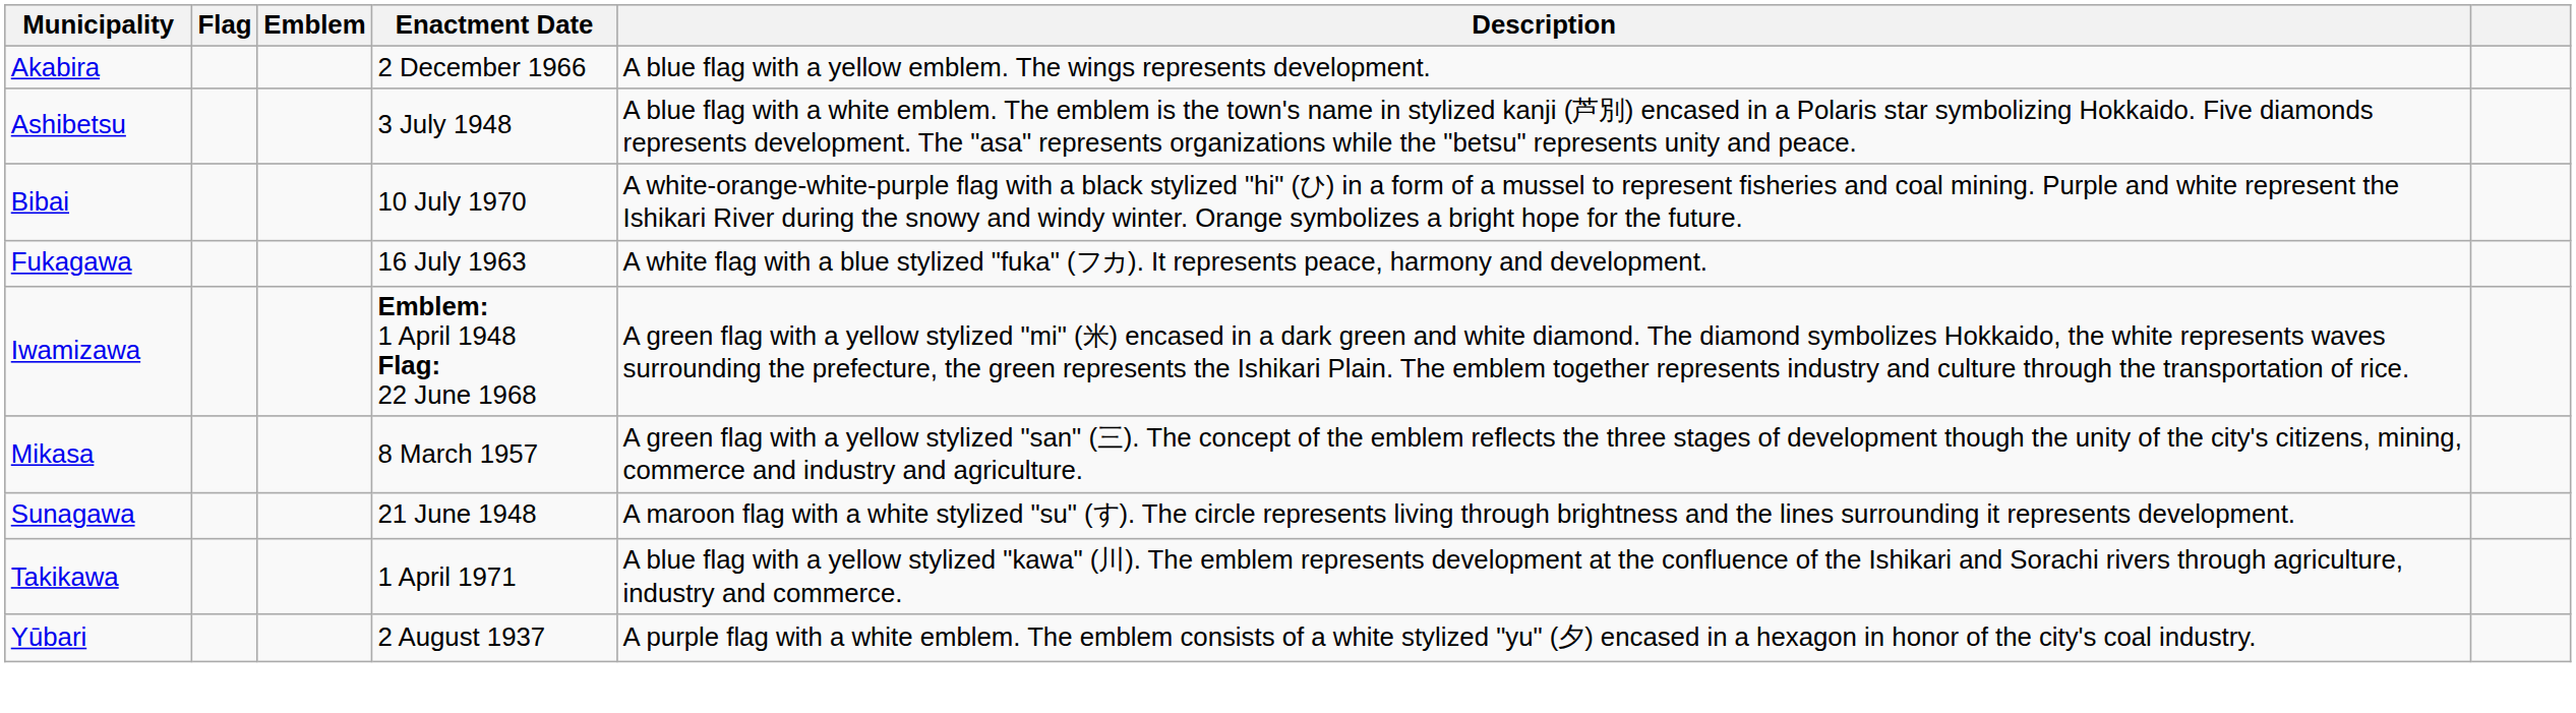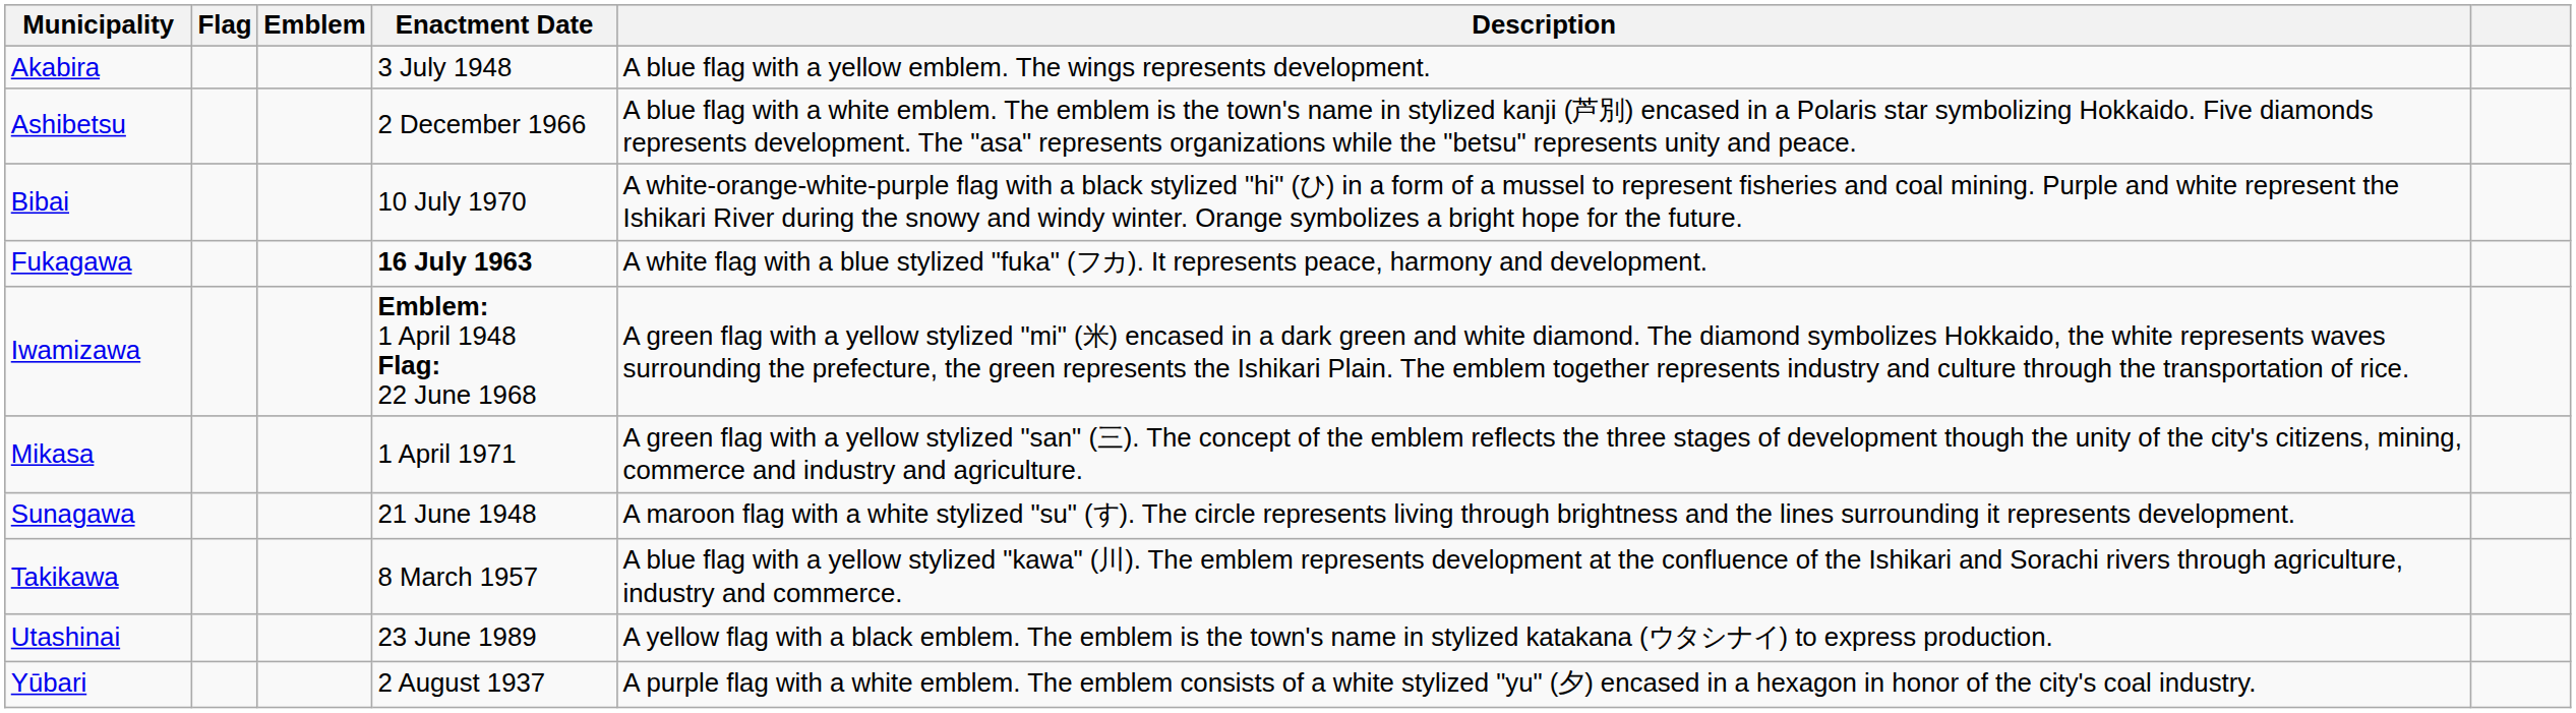Akabira | Enactment Date: 2 December 1966 -> 3 July 1948
Ashibetsu | Enactment Date: 3 July 1948 -> 2 December 1966
Fukagawa | Enactment Date: normal -> bold
Mikasa | Enactment Date: 8 March 1957 -> 1 April 1971
Takikawa | Enactment Date: 1 April 1971 -> 8 March 1957
+ row: Utashinai | 23 June 1989 | A yellow flag with a black emblem. The emblem is the town's name in stylized katakana (ウタシナイ) to express production.
